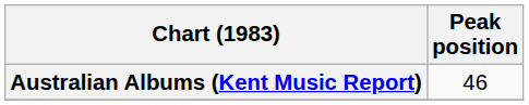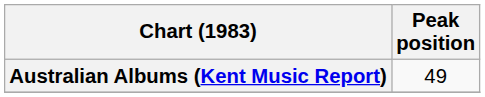Australian Albums (Kent Music Report) | Peak position: 46 -> 49
